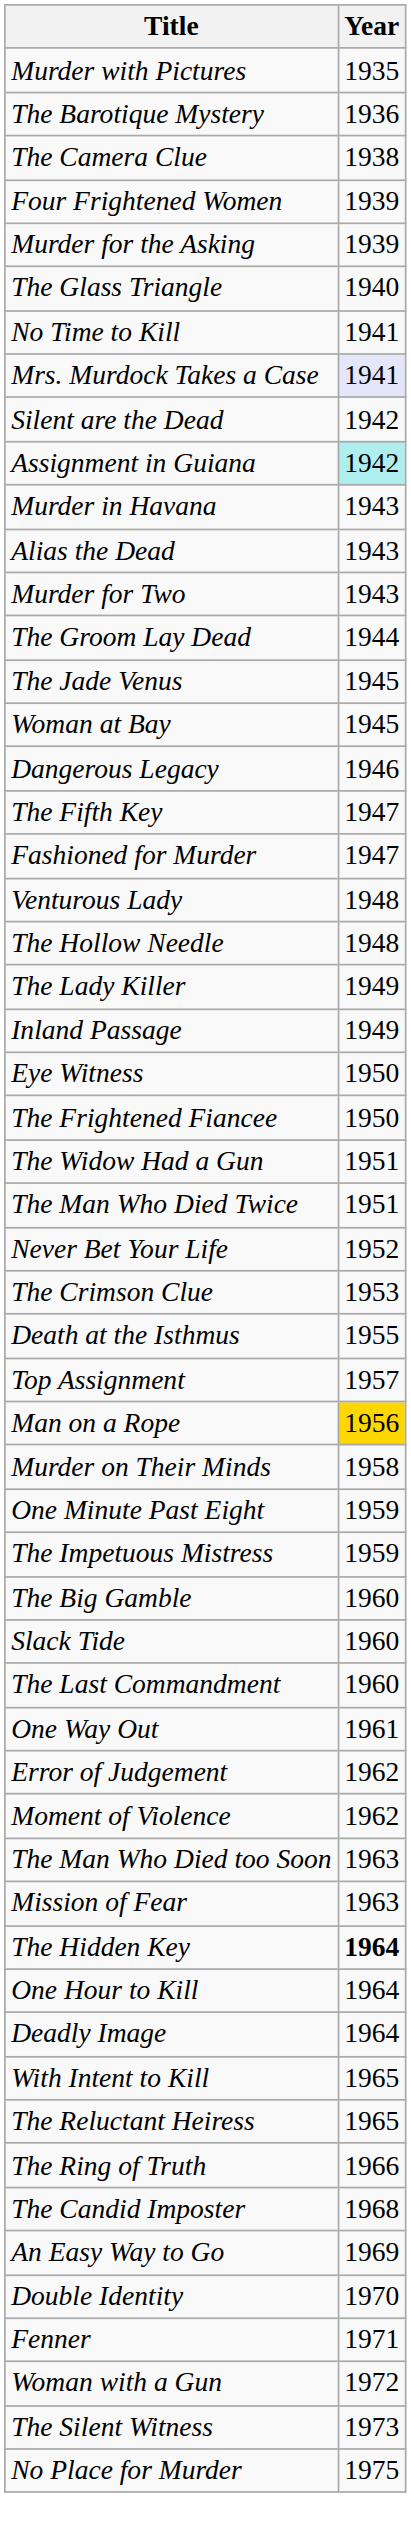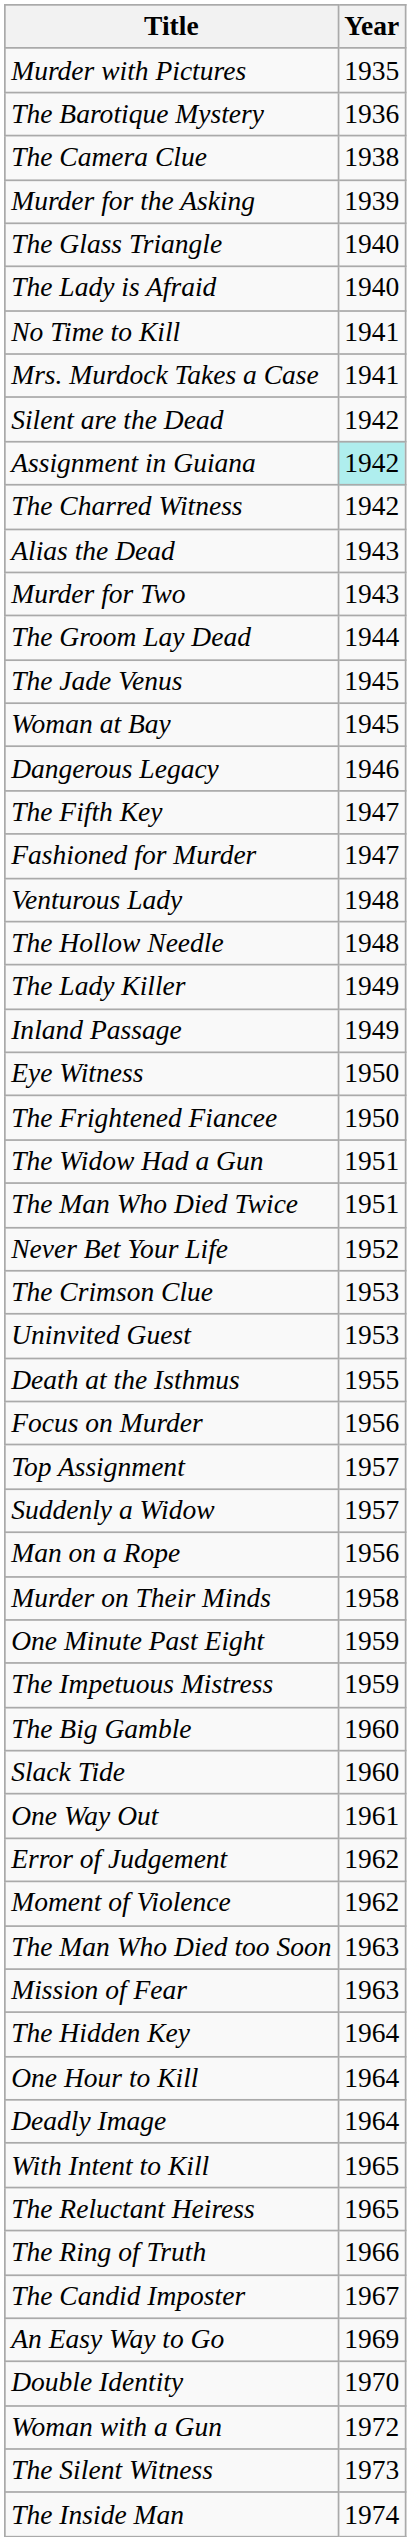- row: Four Frightened Women | 1939
+ row: The Lady is Afraid | 1940
Mrs. Murdock Takes a Case | Year: lavender background -> no background
+ row: The Charred Witness | 1942
- row: Murder in Havana | 1943
+ row: Uninvited Guest | 1953
+ row: Focus on Murder | 1956
+ row: Suddenly a Widow | 1957
Man on a Rope | Year: gold background -> no background
- row: The Last Commandment | 1960
The Hidden Key | Year: bold -> normal
The Candid Imposter | Year: 1968 -> 1967
- row: Fenner | 1971
+ row: The Inside Man | 1974
- row: No Place for Murder | 1975
